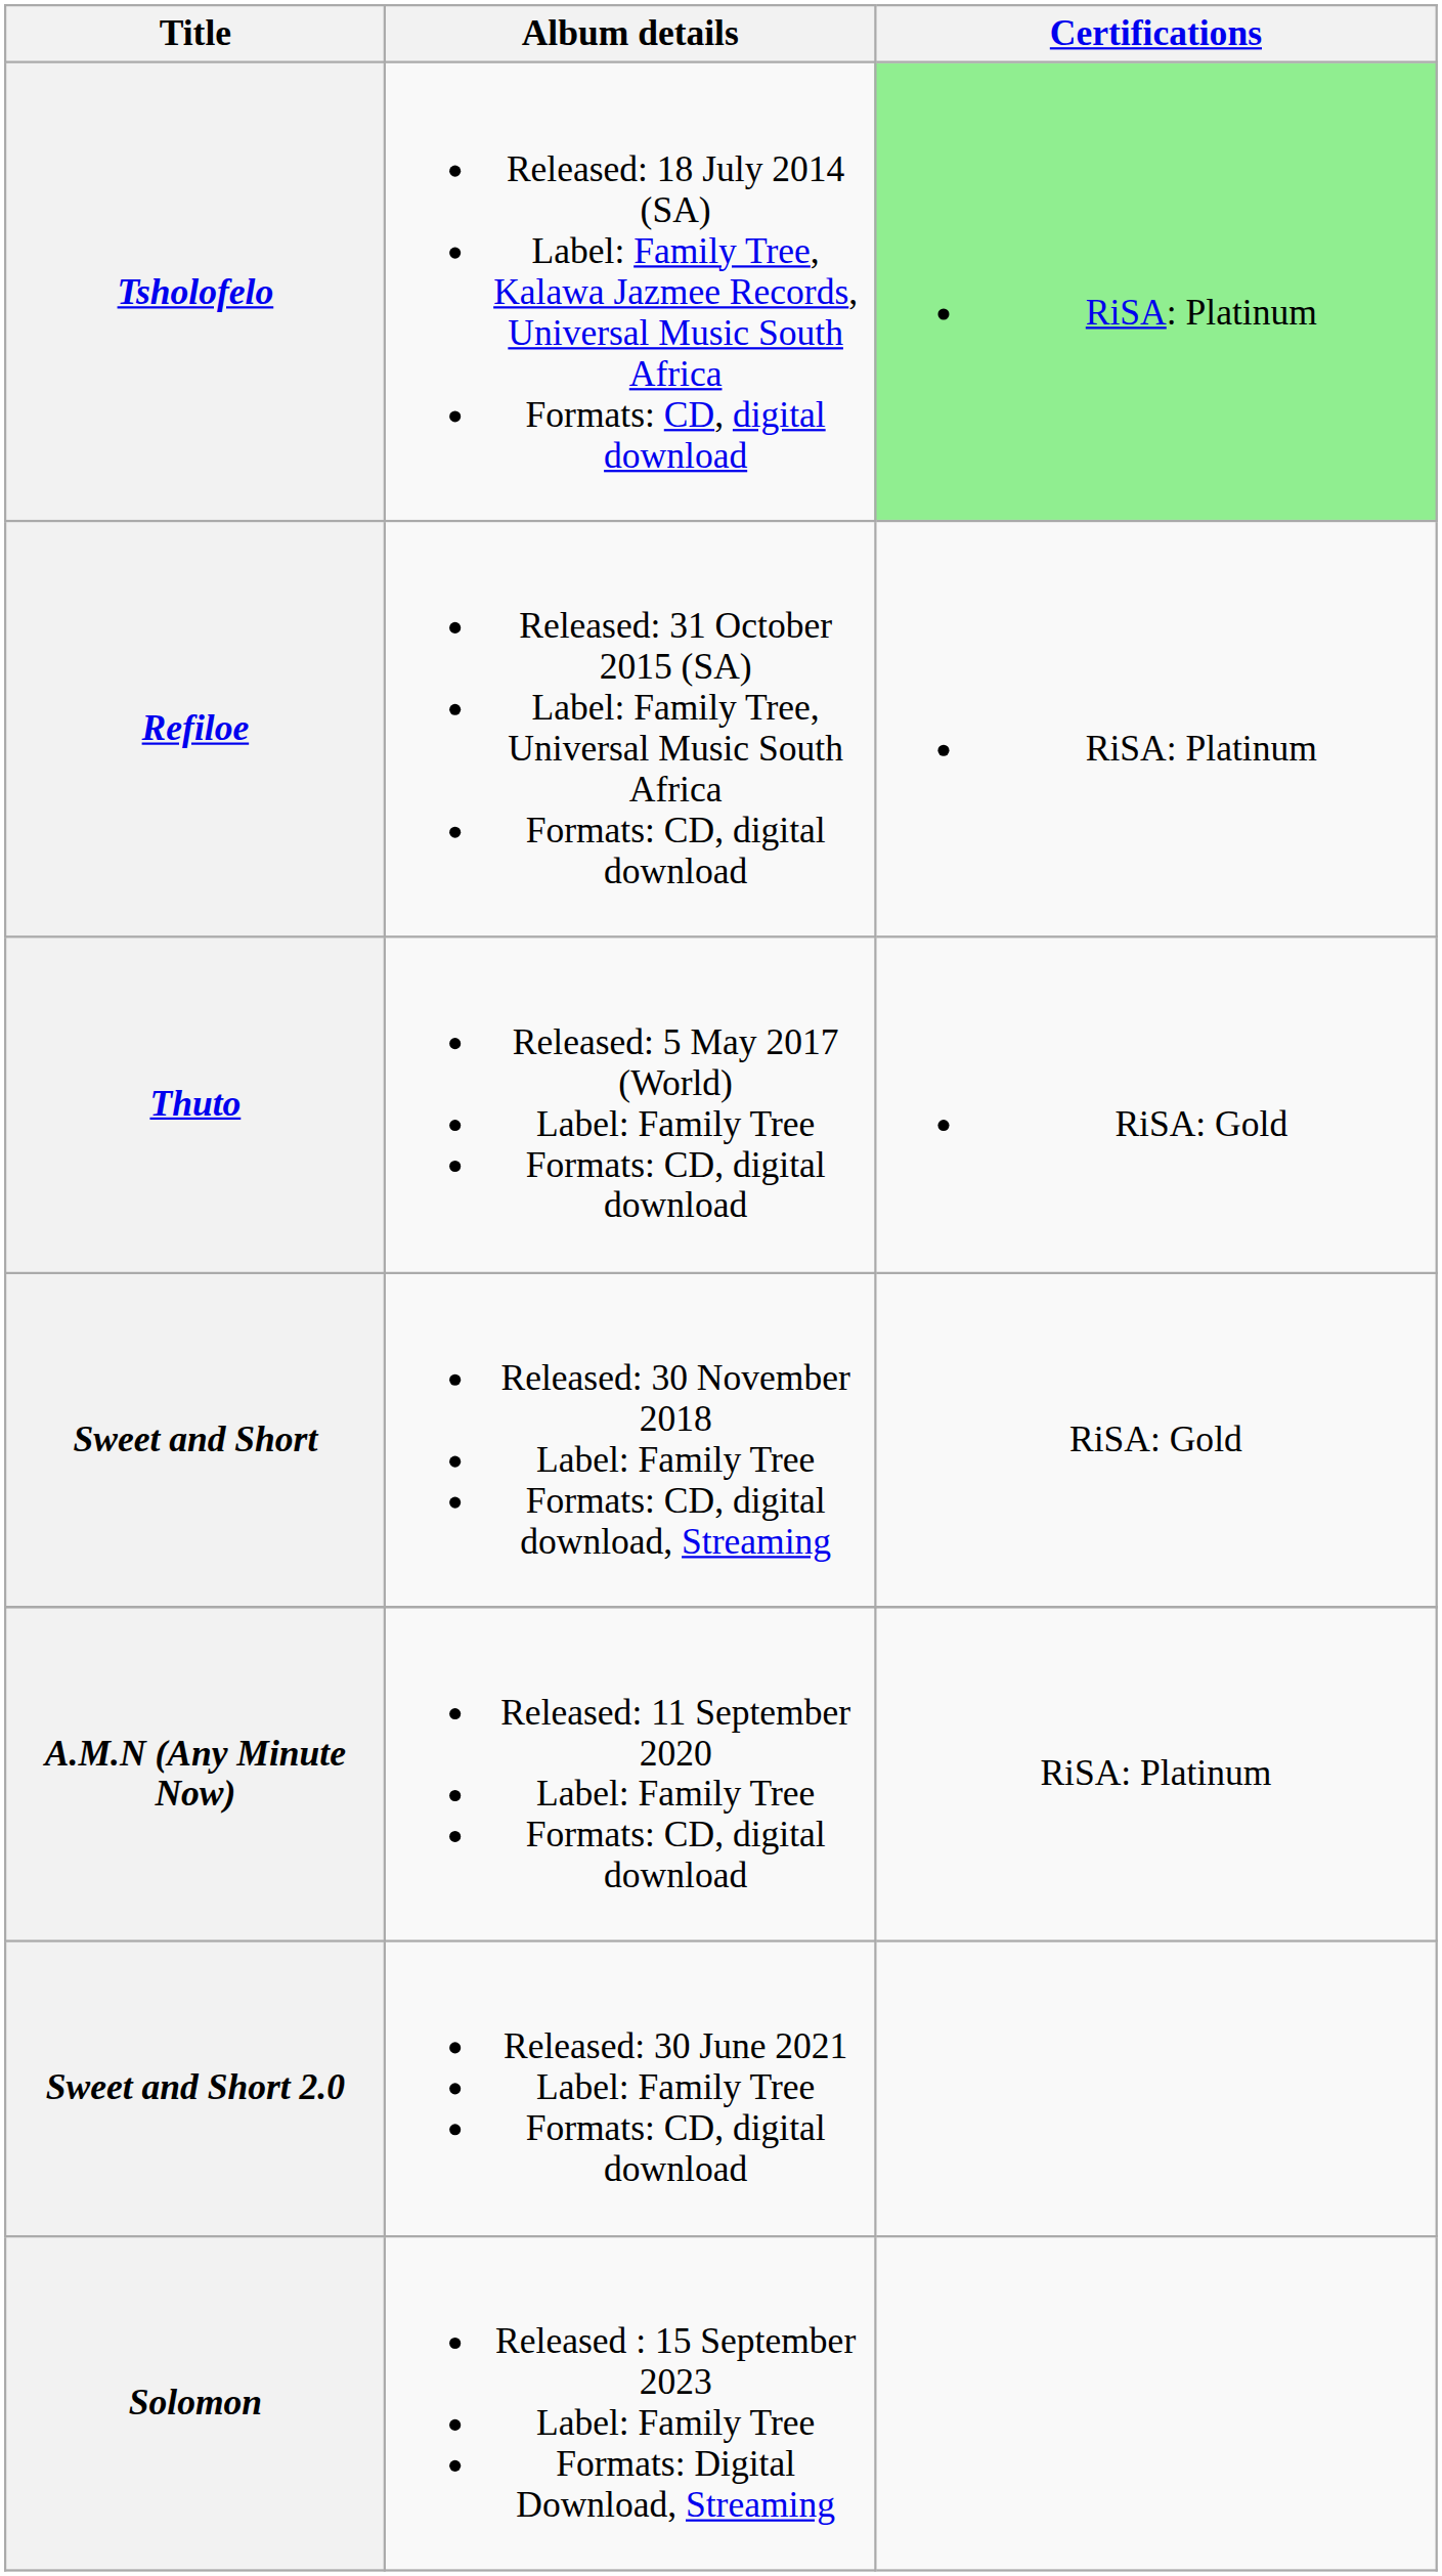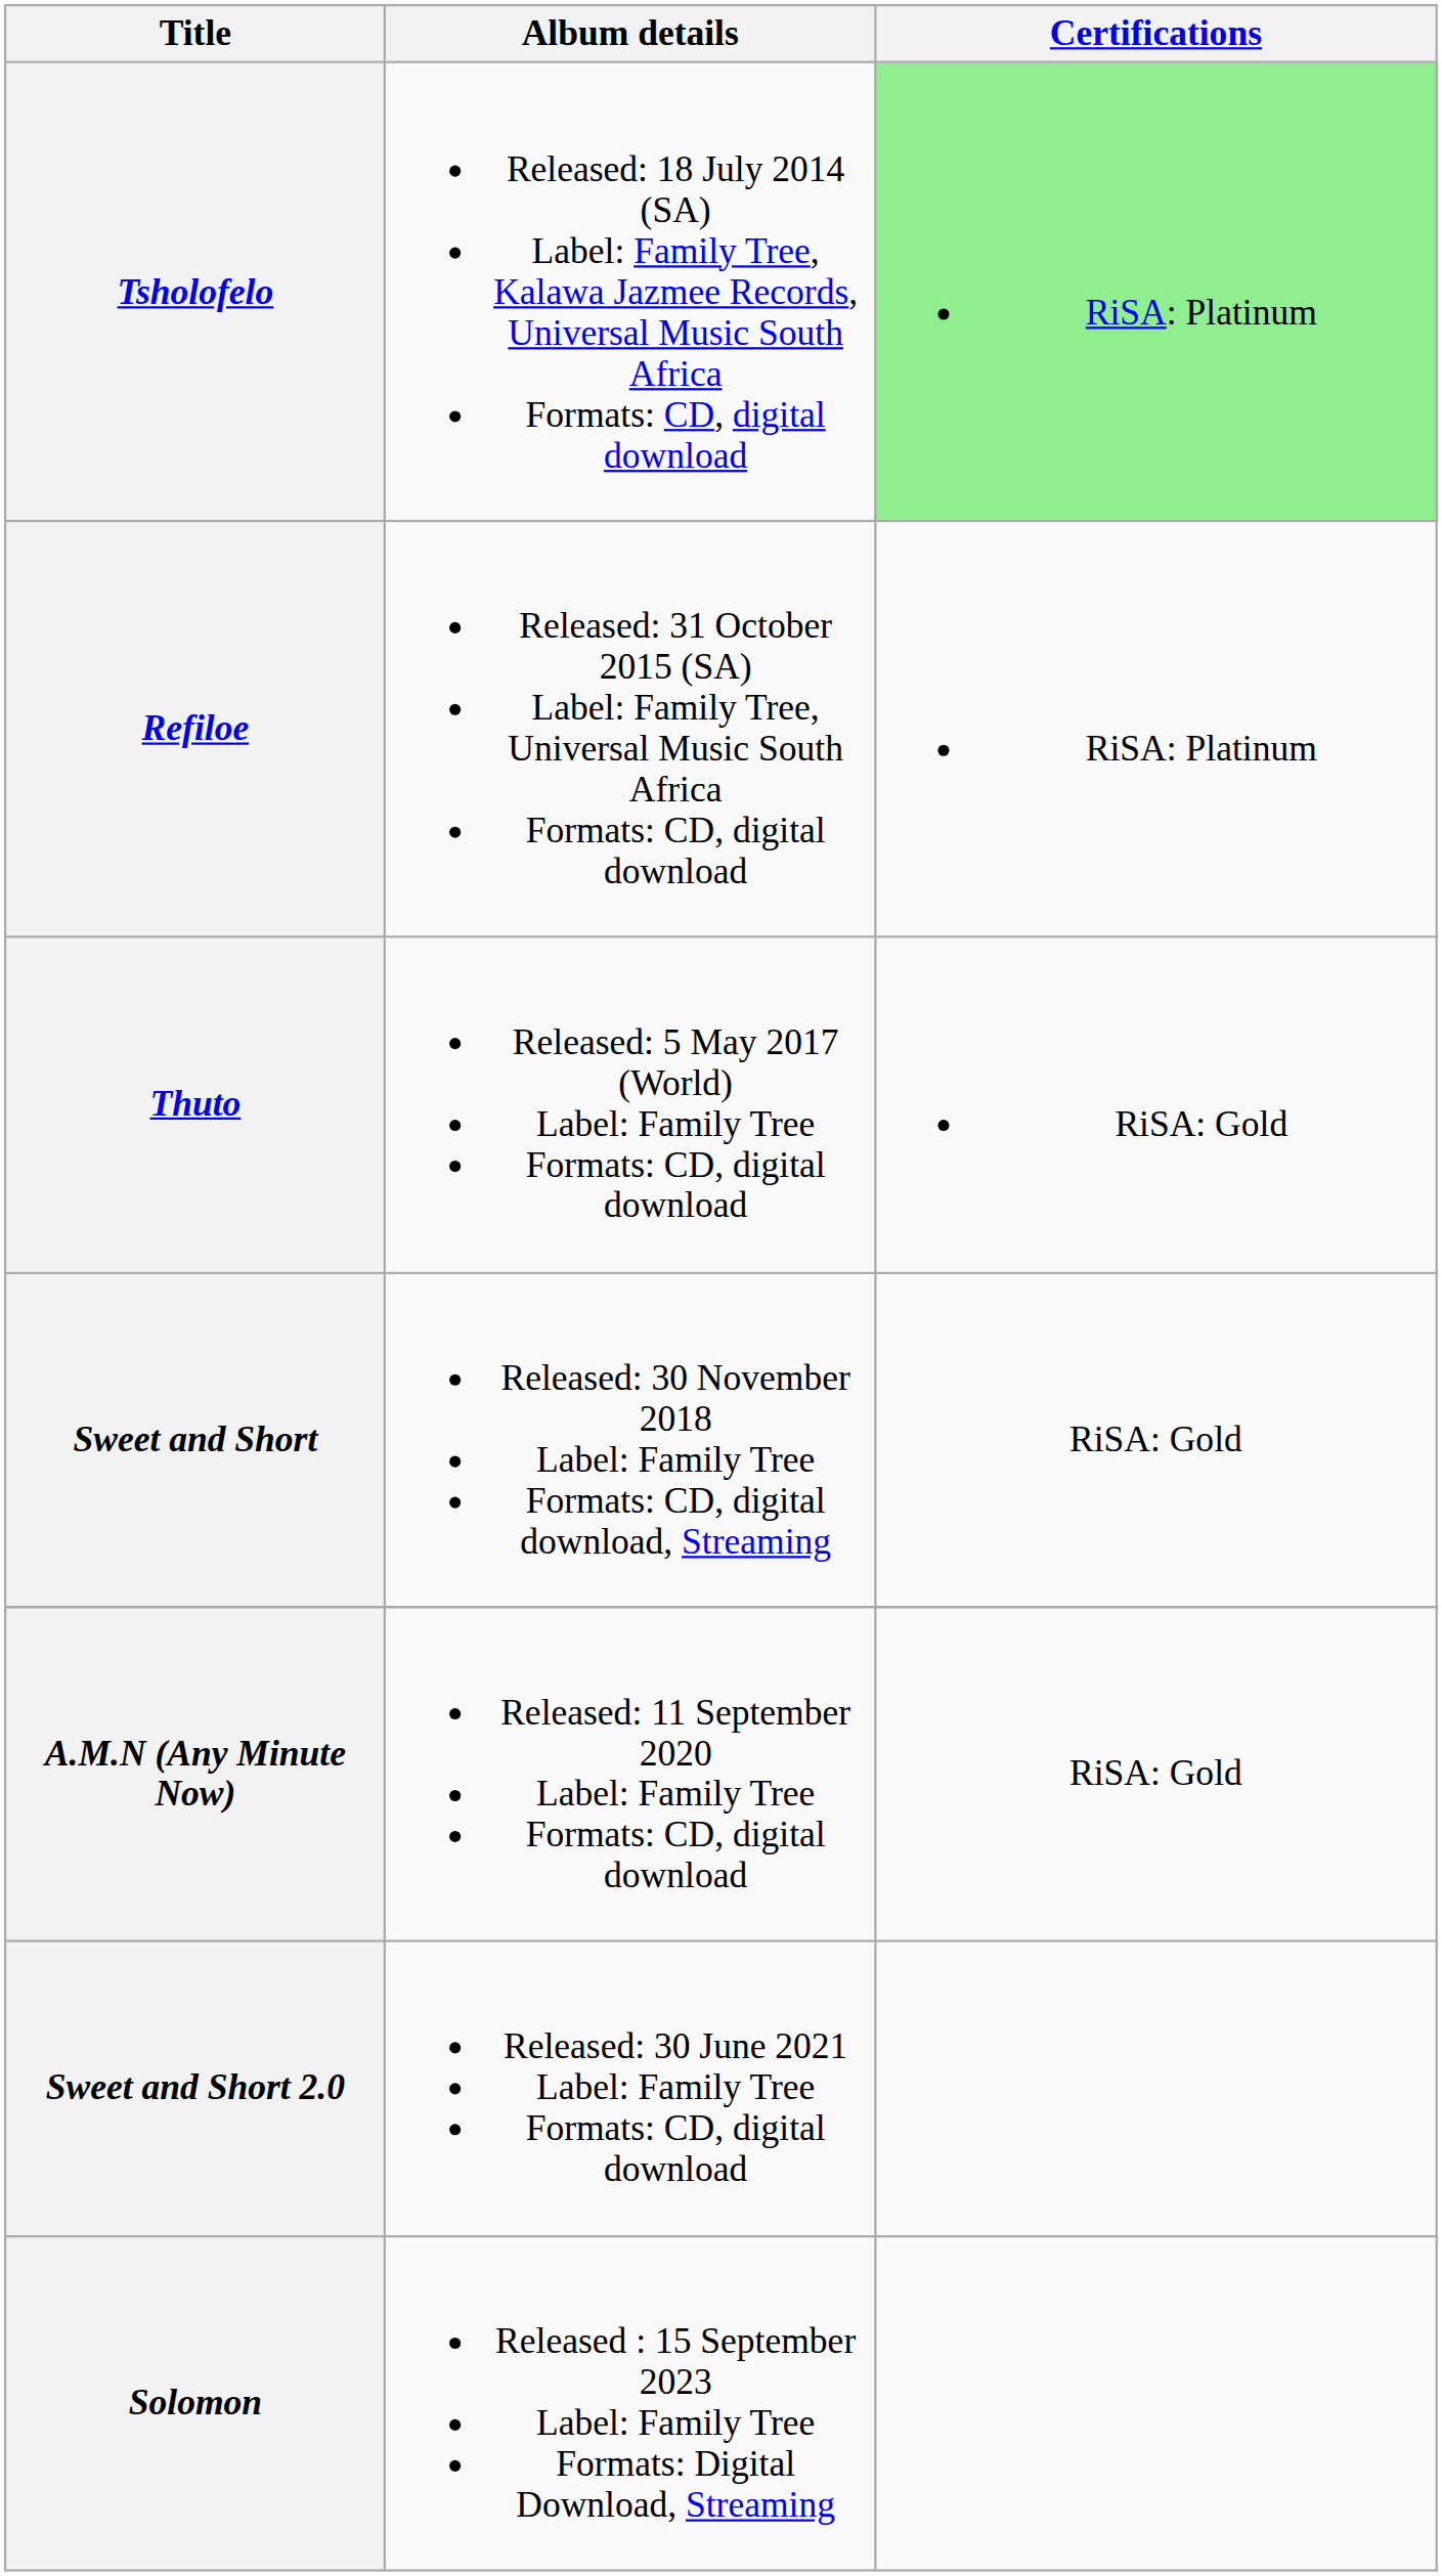A.M.N (Any Minute Now) | Certifications: RiSA: Platinum -> RiSA: Gold
